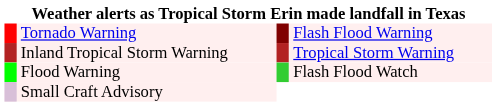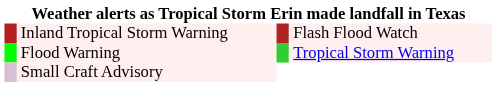- row: Tornado Warning | Flash Flood Warning
Inland Tropical Storm Warning | column 4: Tropical Storm Warning -> Flash Flood Watch
Flood Warning | column 4: Flash Flood Watch -> Tropical Storm Warning
